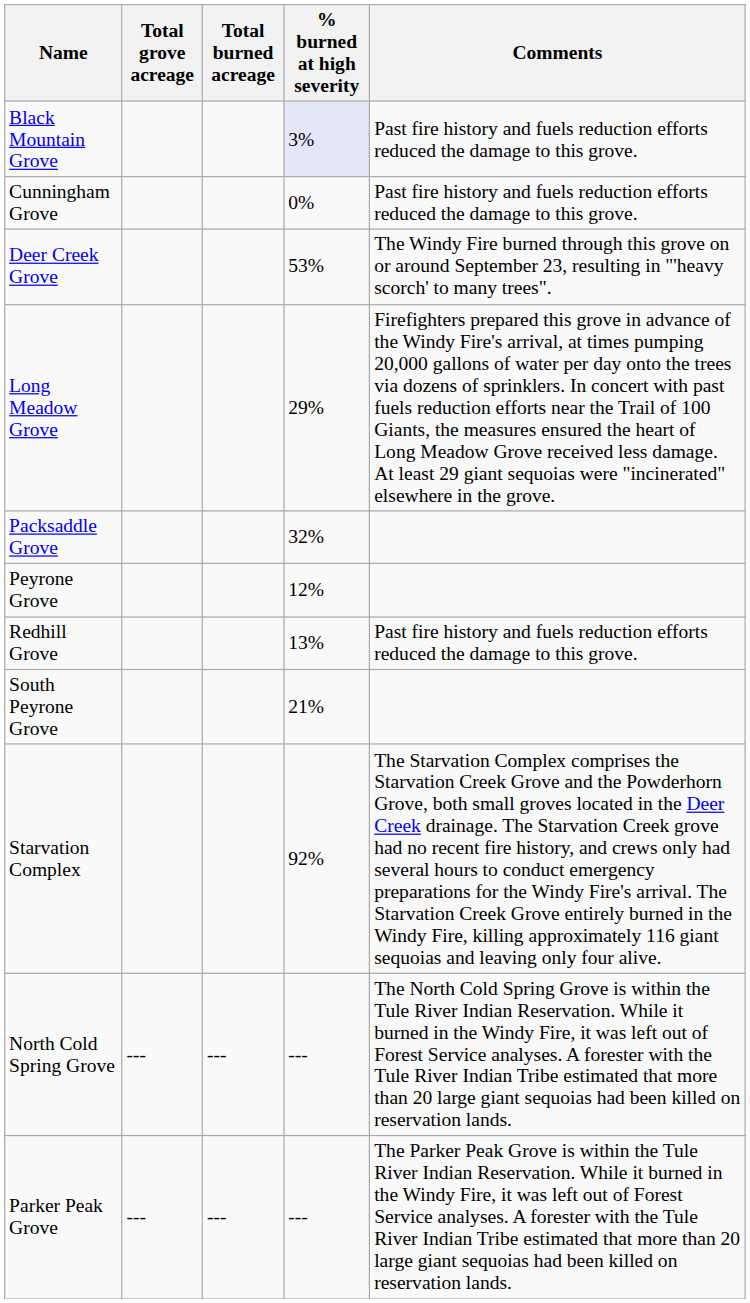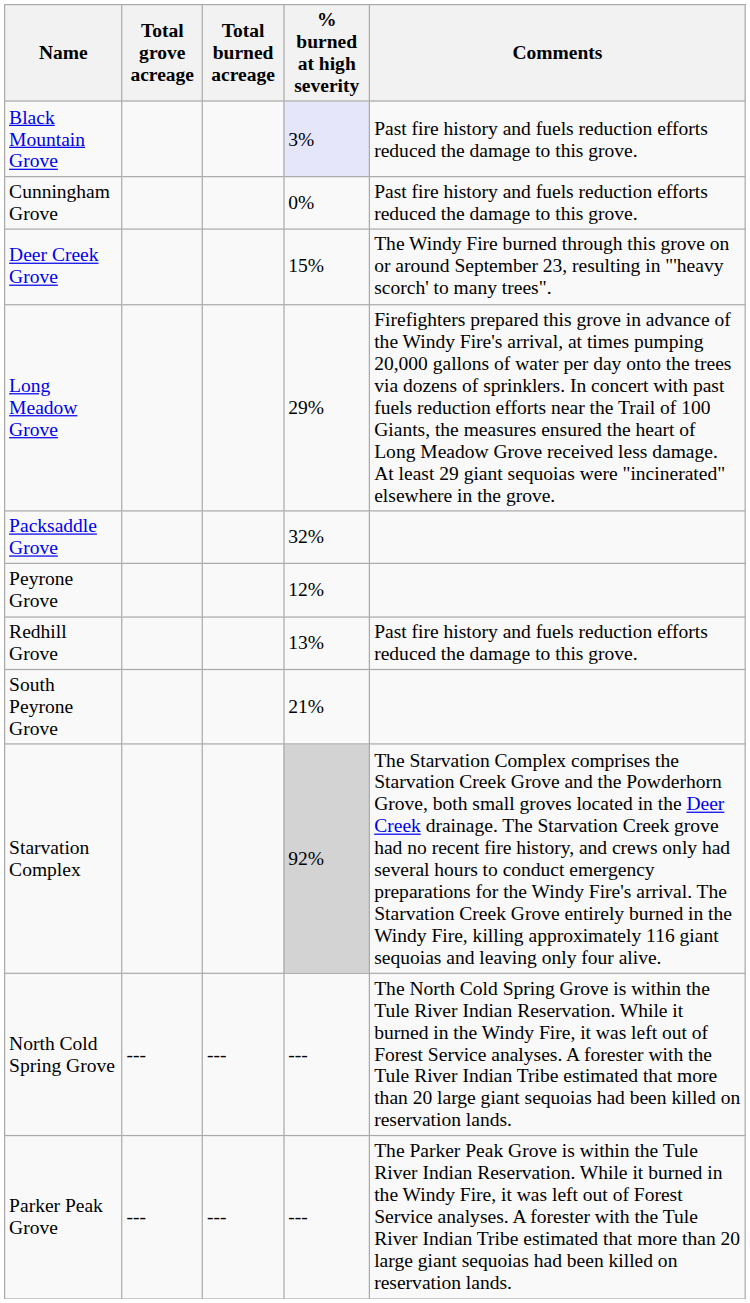Deer Creek Grove | % burned at high severity: 53% -> 15%
Starvation Complex | % burned at high severity: no background -> lightgrey background
